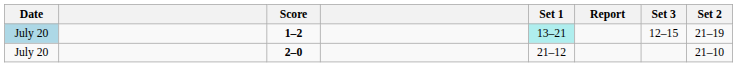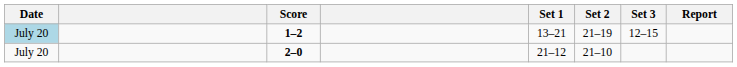columns swapped: Set 2 <-> Report
1–2 | Set 1: paleturquoise background -> no background
